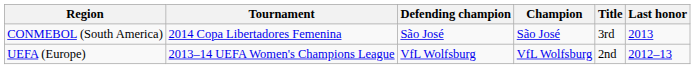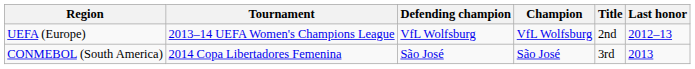rows swapped: CONMEBOL (South America) <-> UEFA (Europe)
